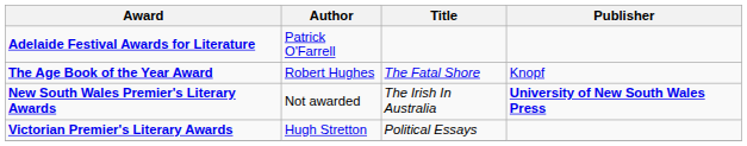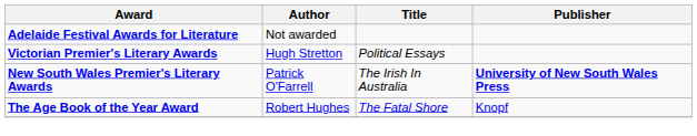Adelaide Festival Awards for Literature | Author: Patrick O'Farrell -> Not awarded
rows swapped: The Age Book of the Year Award <-> Victorian Premier's Literary Awards
New South Wales Premier's Literary Awards | Author: Not awarded -> Patrick O'Farrell
